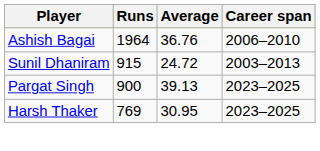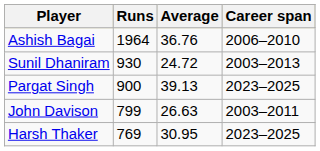Sunil Dhaniram | Runs: 915 -> 930
+ row: John Davison | 799 | 26.63 | 2003–2011
